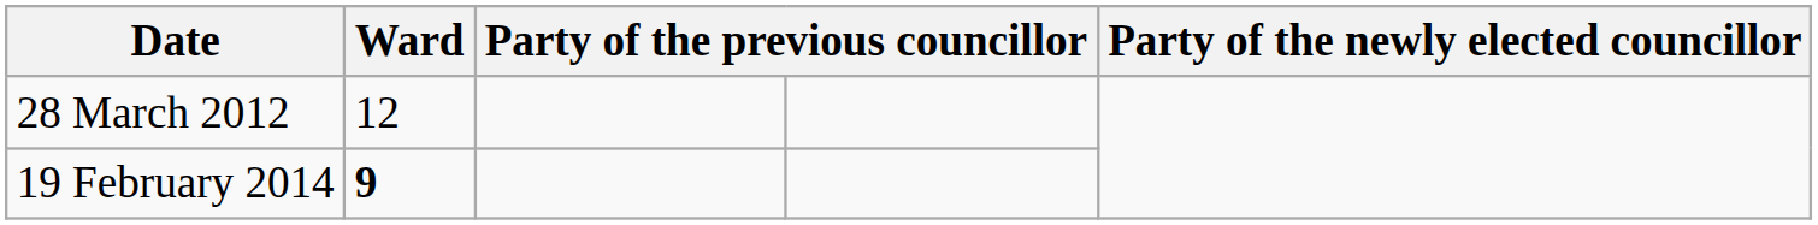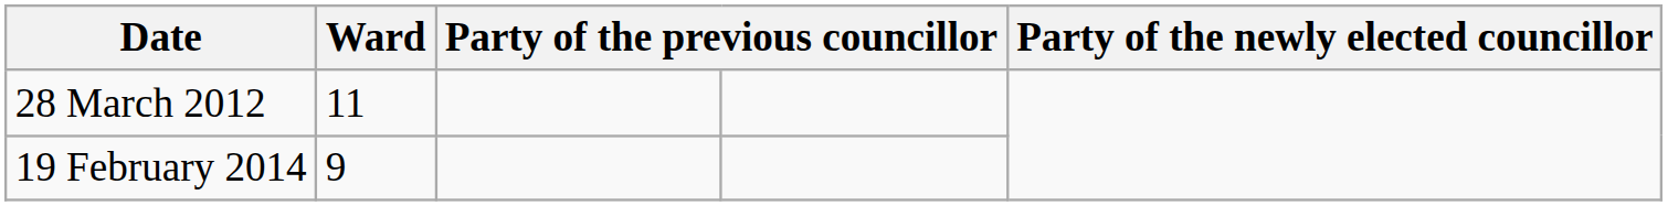28 March 2012 | Ward: 12 -> 11
19 February 2014 | Ward: bold -> normal
